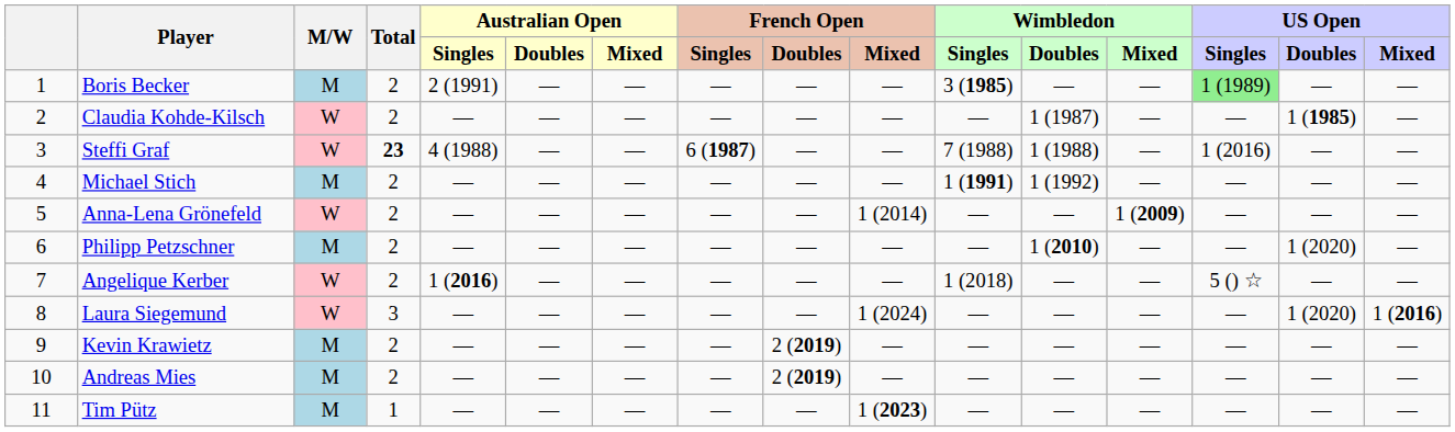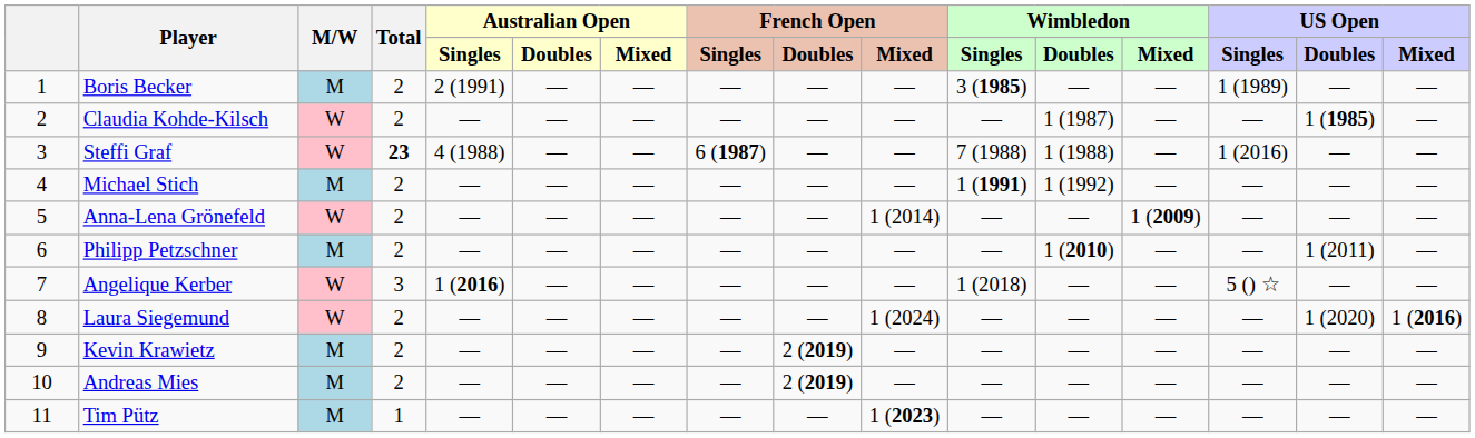Boris Becker | US Open / Singles: lightgreen background -> no background
Philipp Petzschner | US Open / Doubles: 1 (2020) -> 1 (2011)
Angelique Kerber | Total: 2 -> 3
Laura Siegemund | Total: 3 -> 2
